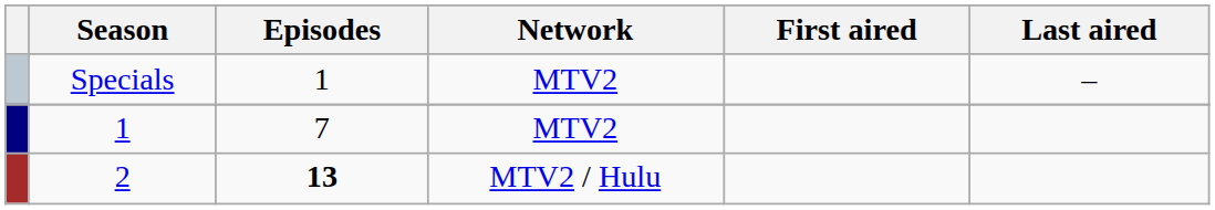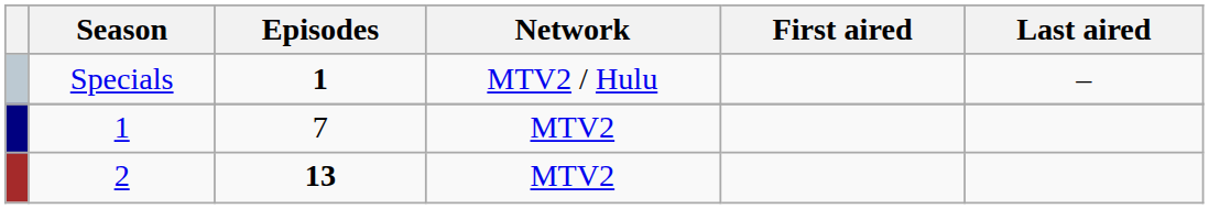Specials | Episodes: normal -> bold
Specials | Network: MTV2 -> MTV2 / Hulu
2 | Network: MTV2 / Hulu -> MTV2
